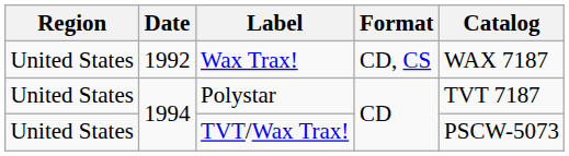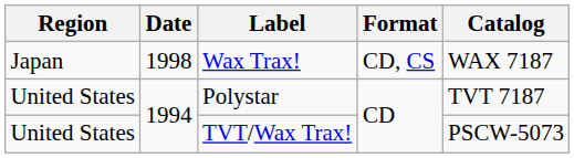Wax Trax! | Region: United States -> Japan
Wax Trax! | Date: 1992 -> 1998
